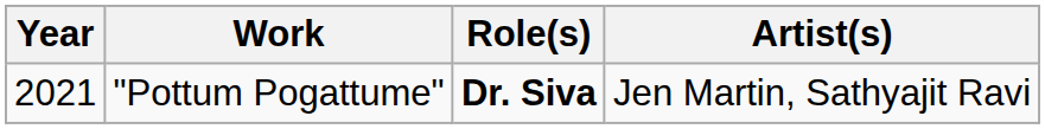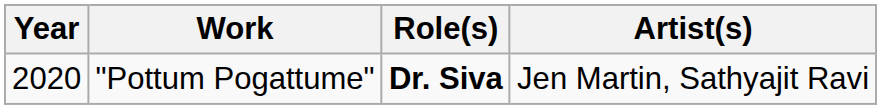"Pottum Pogattume" | Year: 2021 -> 2020
